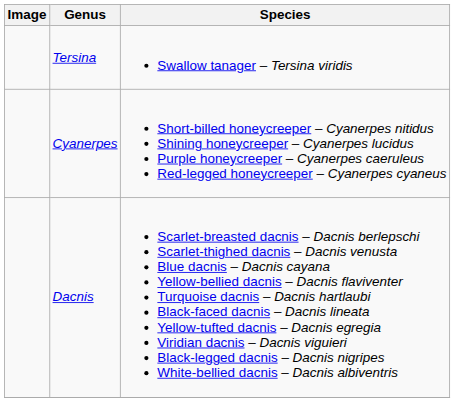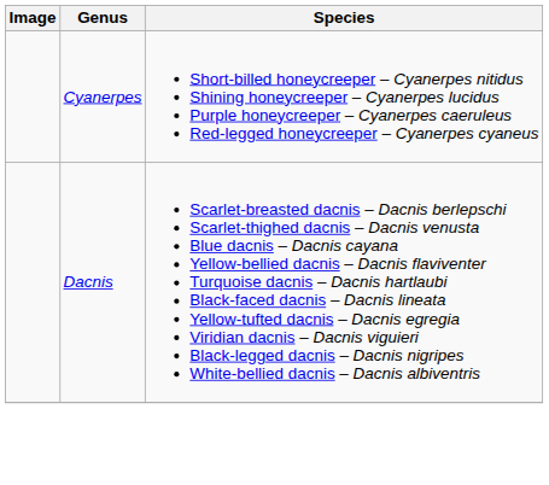- row: Tersina | Swallow tanager – Tersina viridis
